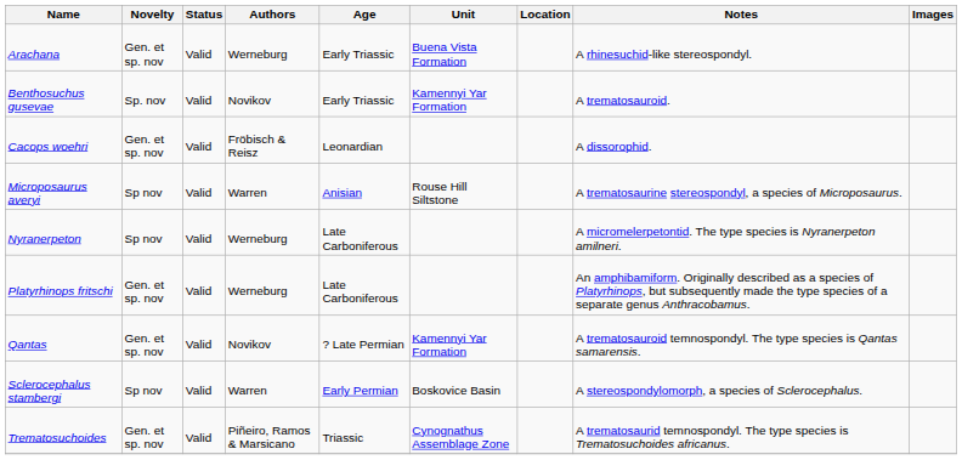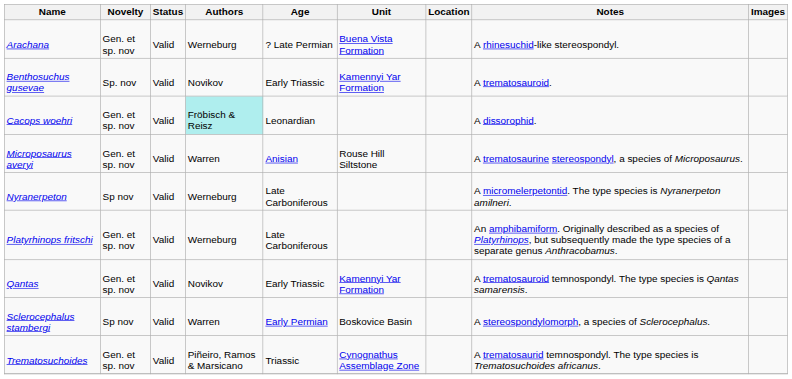Arachana | Age: Early Triassic -> ? Late Permian
Cacops woehri | Authors: no background -> paleturquoise background
Microposaurus averyi | Novelty: Sp nov -> Gen. et sp. nov
Qantas | Age: ? Late Permian -> Early Triassic
